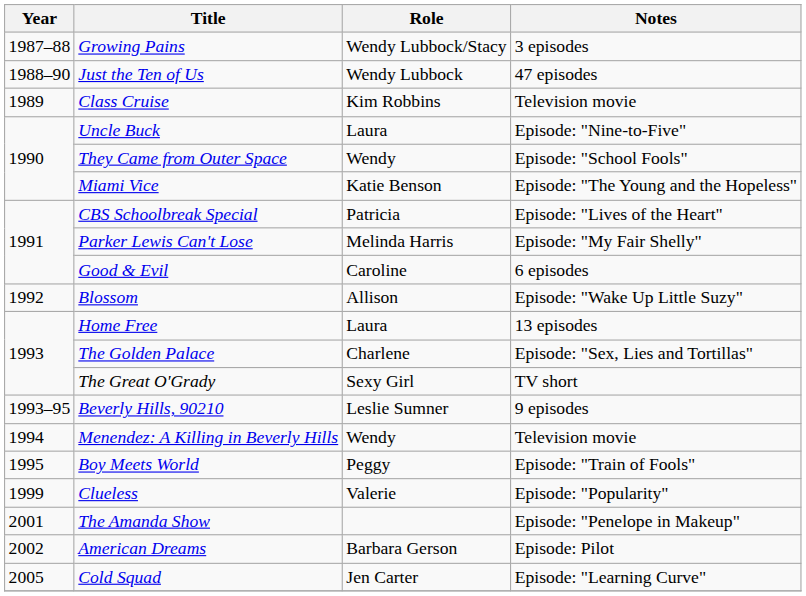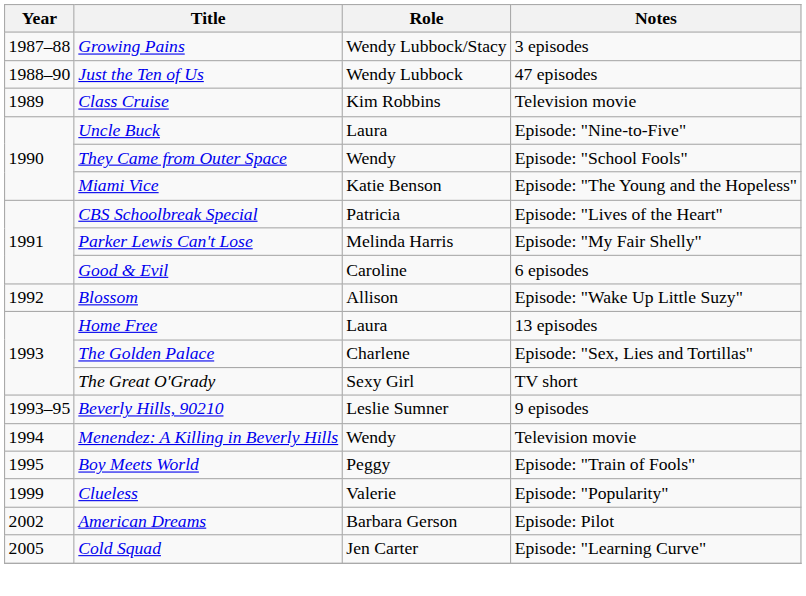- row: 2001 | The Amanda Show | Episode: "Penelope in Makeup"
